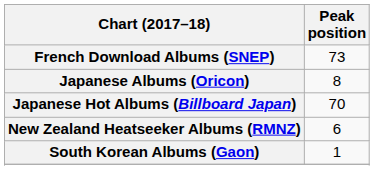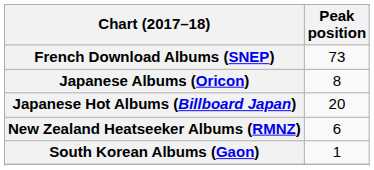Japanese Hot Albums (Billboard Japan) | Peak position: 70 -> 20
